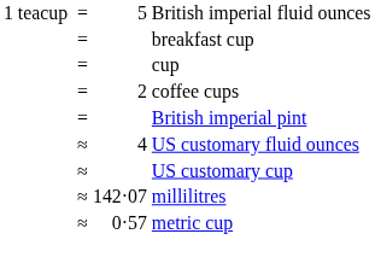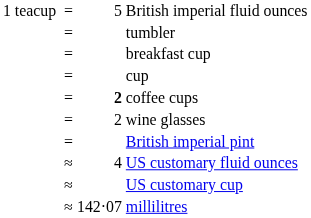+ row: = | tumbler
coffee cups | column 3: normal -> bold
+ row: = | 2 | wine glasses
- row: ≈ | 0·57 | metric cup
